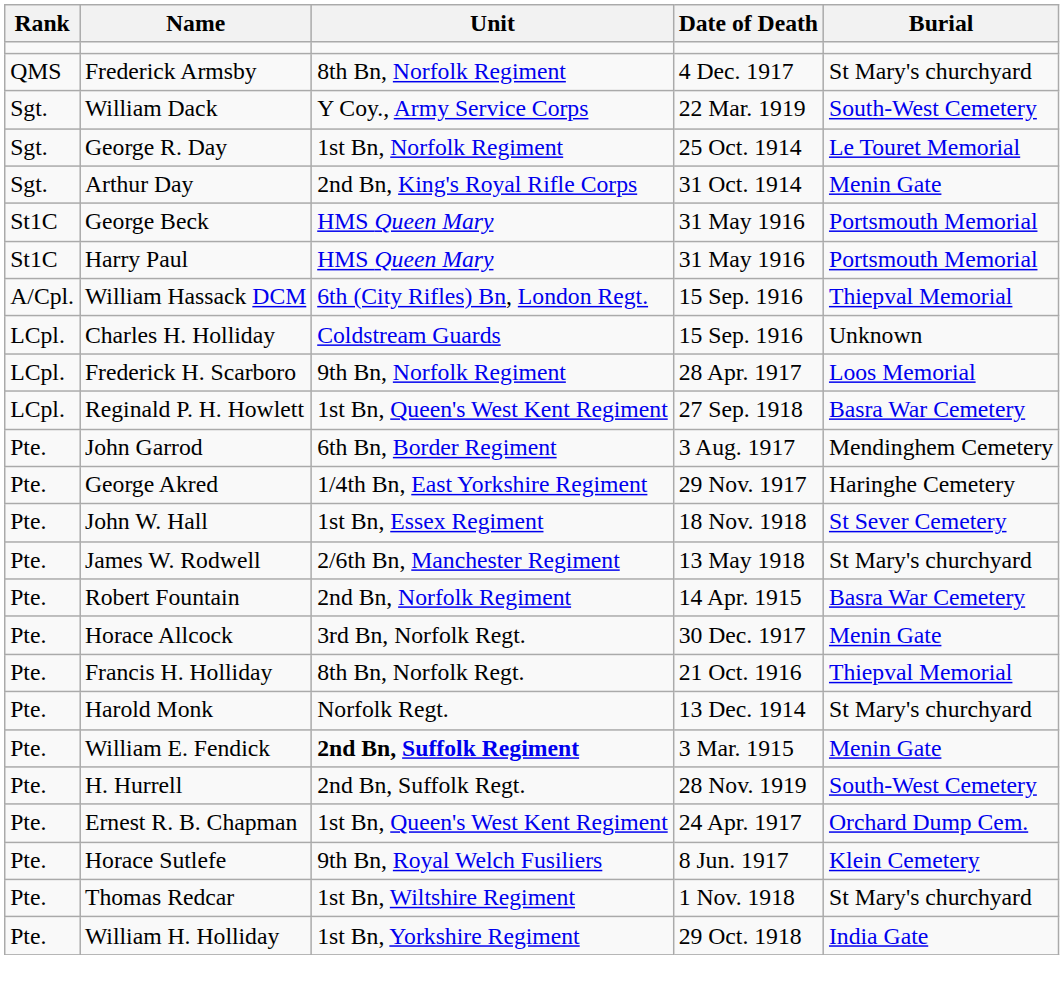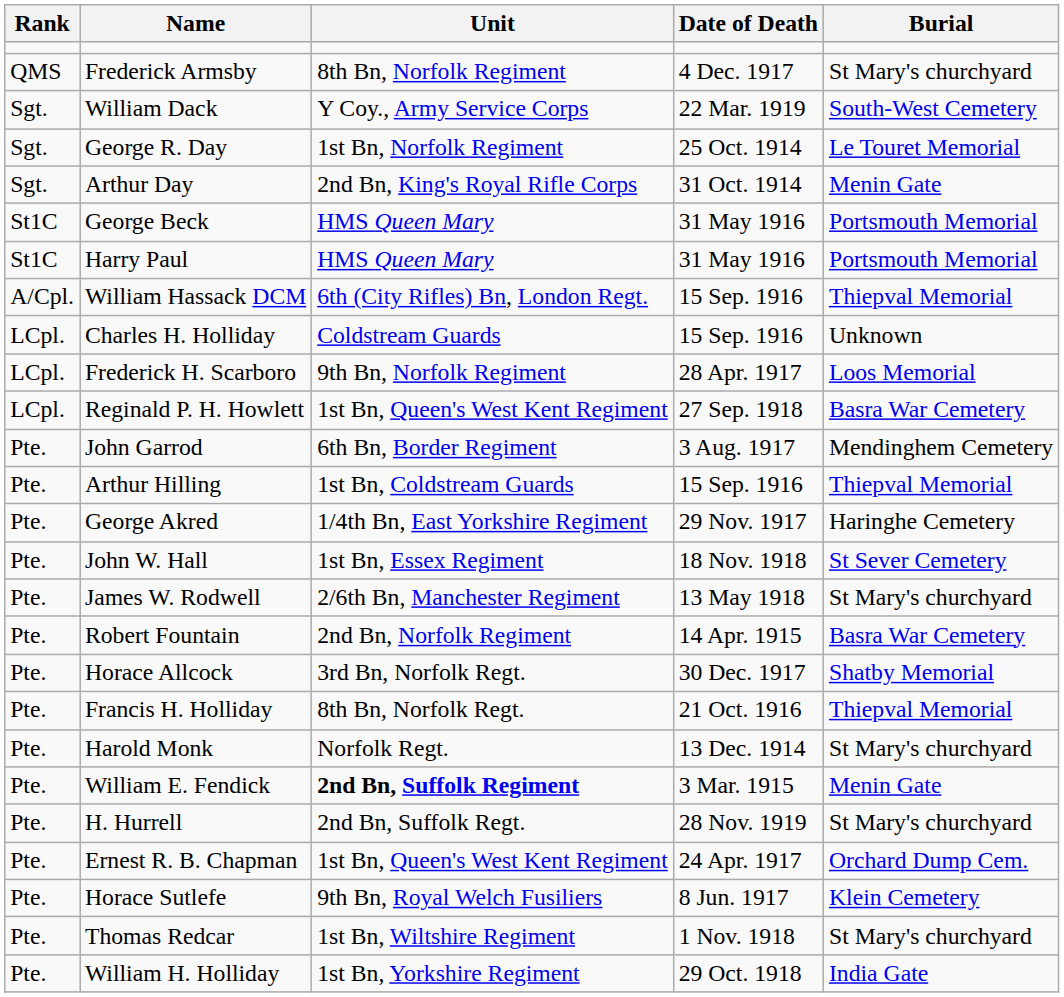+ row: Pte. | Arthur Hilling | 1st Bn, Coldstream Guards | 15 Sep. 1916 | Thiepval Memorial
Horace Allcock | Burial: Menin Gate -> Shatby Memorial
H. Hurrell | Burial: South-West Cemetery -> St Mary's churchyard
